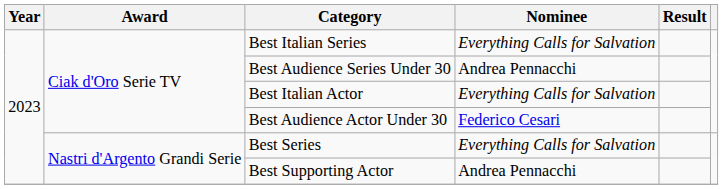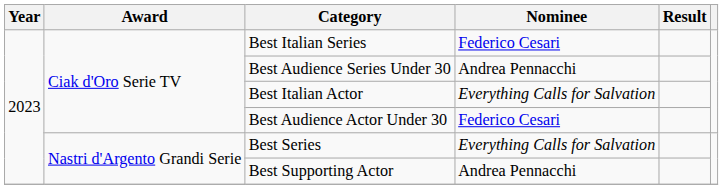Best Italian Series | Nominee: Everything Calls for Salvation -> Federico Cesari
